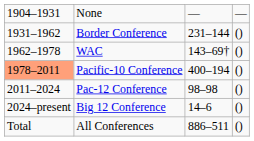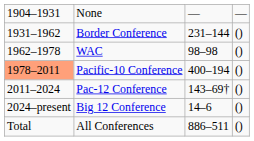WAC | column 3: 143–69† -> 98–98
Pac-12 Conference | column 3: 98–98 -> 143–69†
